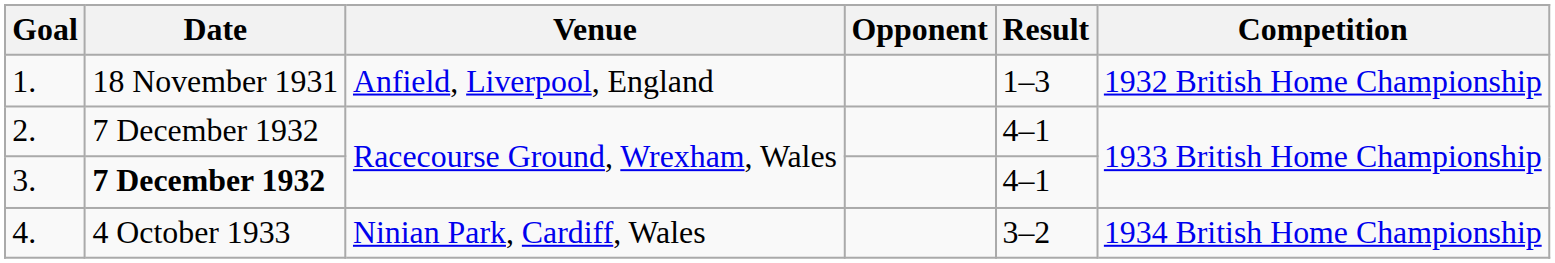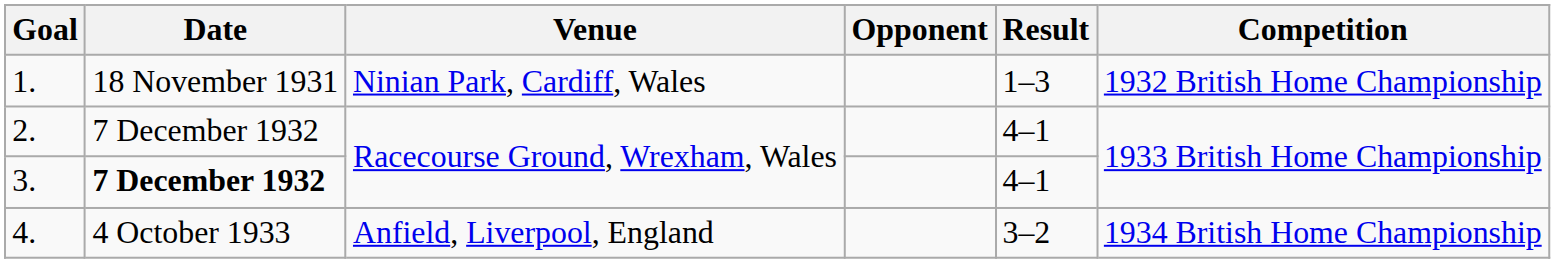1. | Venue: Anfield, Liverpool, England -> Ninian Park, Cardiff, Wales
4. | Venue: Ninian Park, Cardiff, Wales -> Anfield, Liverpool, England
